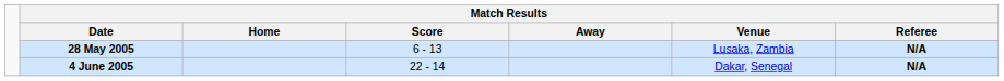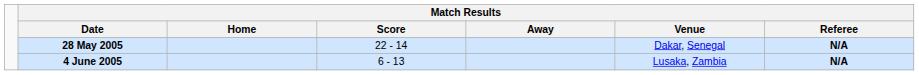28 May 2005 | Match Results / Score: 6 - 13 -> 22 - 14
28 May 2005 | Match Results / Venue: Lusaka, Zambia -> Dakar, Senegal
4 June 2005 | Match Results / Score: 22 - 14 -> 6 - 13
4 June 2005 | Match Results / Venue: Dakar, Senegal -> Lusaka, Zambia
